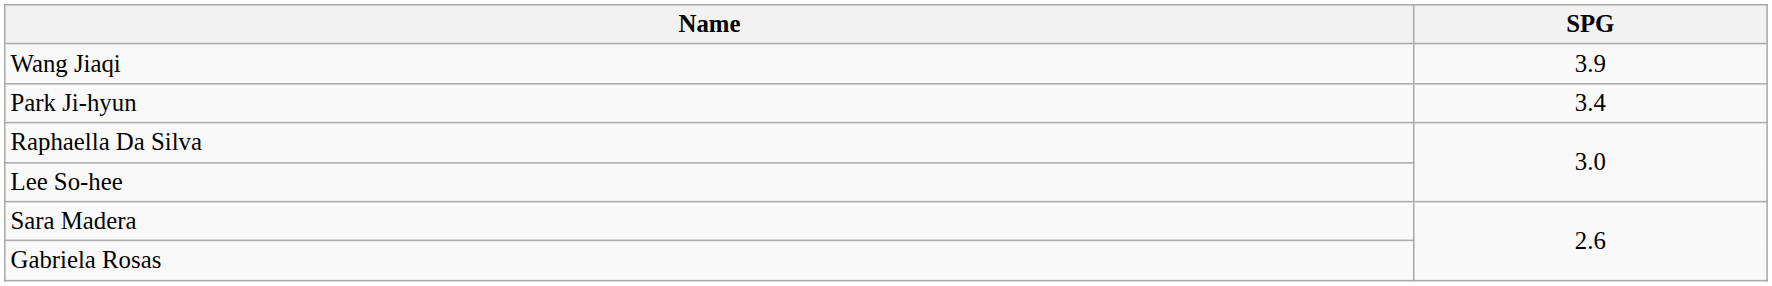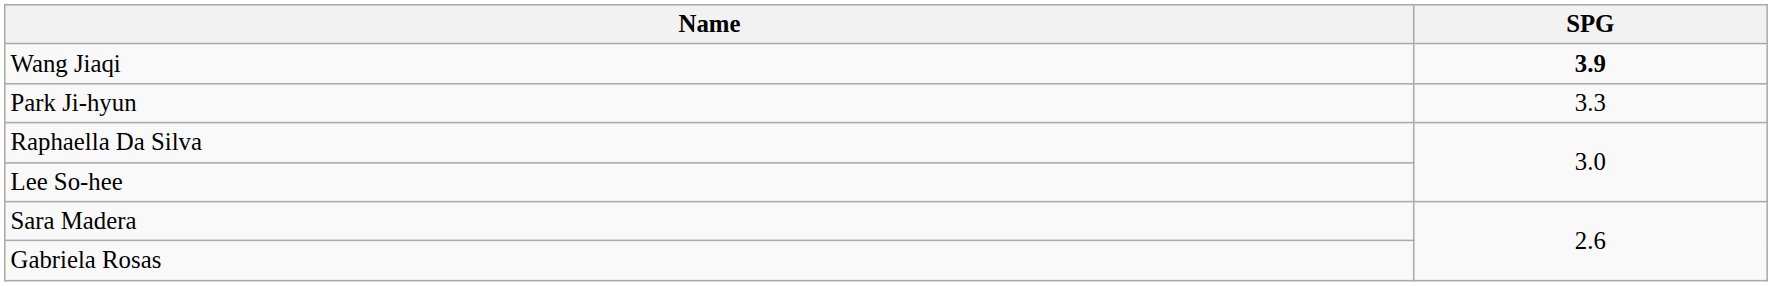Wang Jiaqi | SPG: normal -> bold
Park Ji-hyun | SPG: 3.4 -> 3.3
